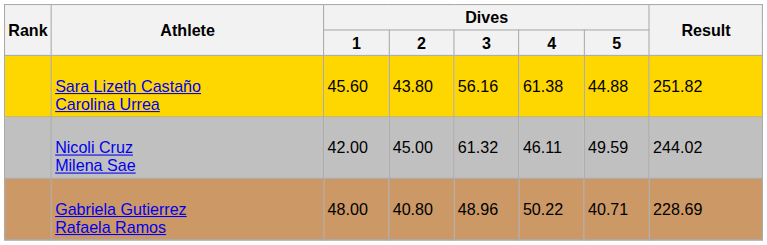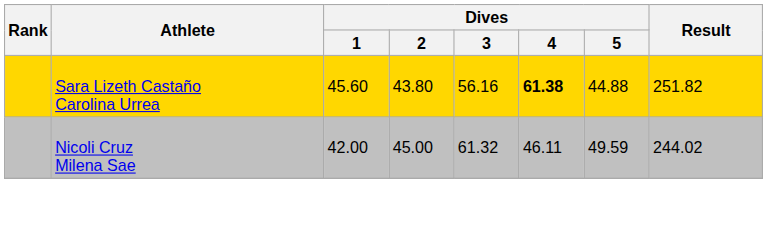Sara Lizeth Castaño Carolina Urrea | Dives / 4: normal -> bold
- row: Gabriela Gutierrez Rafaela Ramos | 48.00 | 40.80 | 48.96 | 50.22 | 40.71 | 228.69
